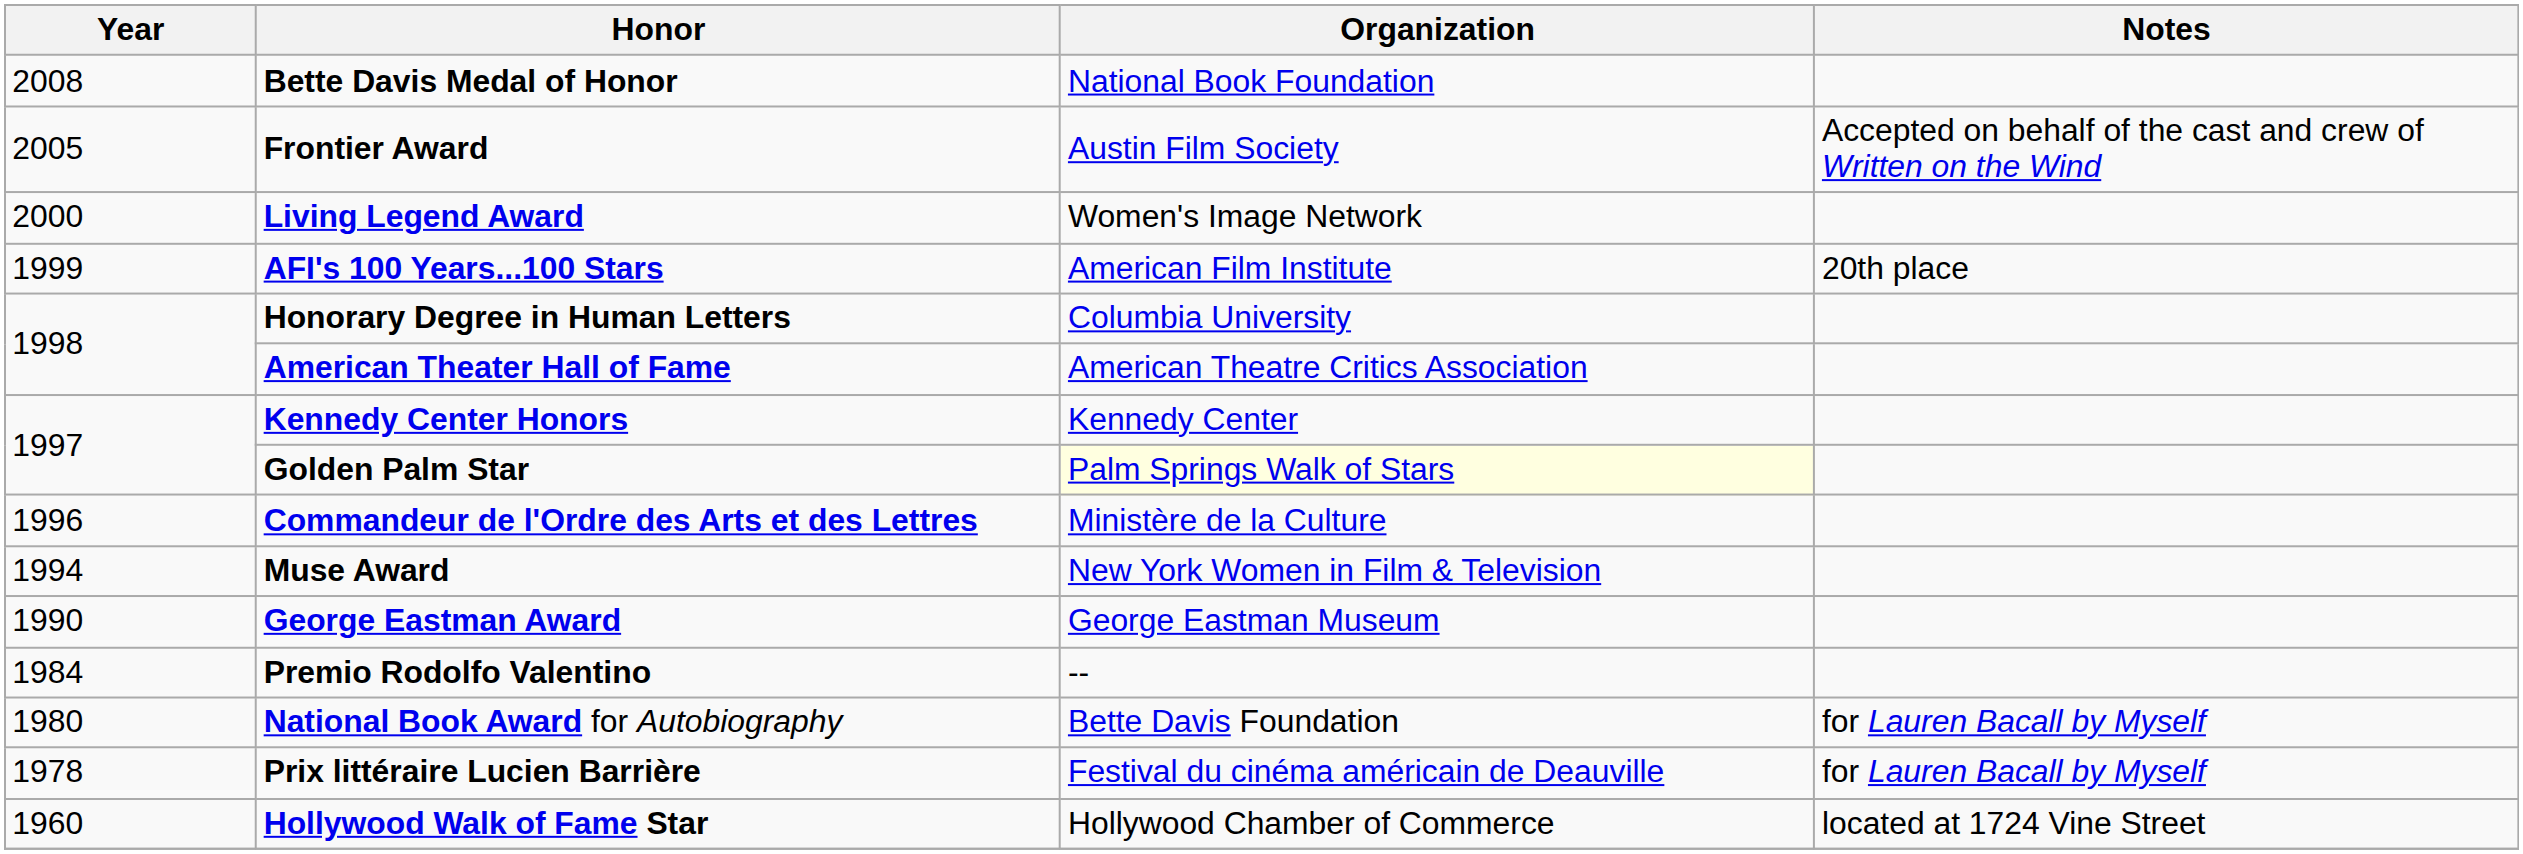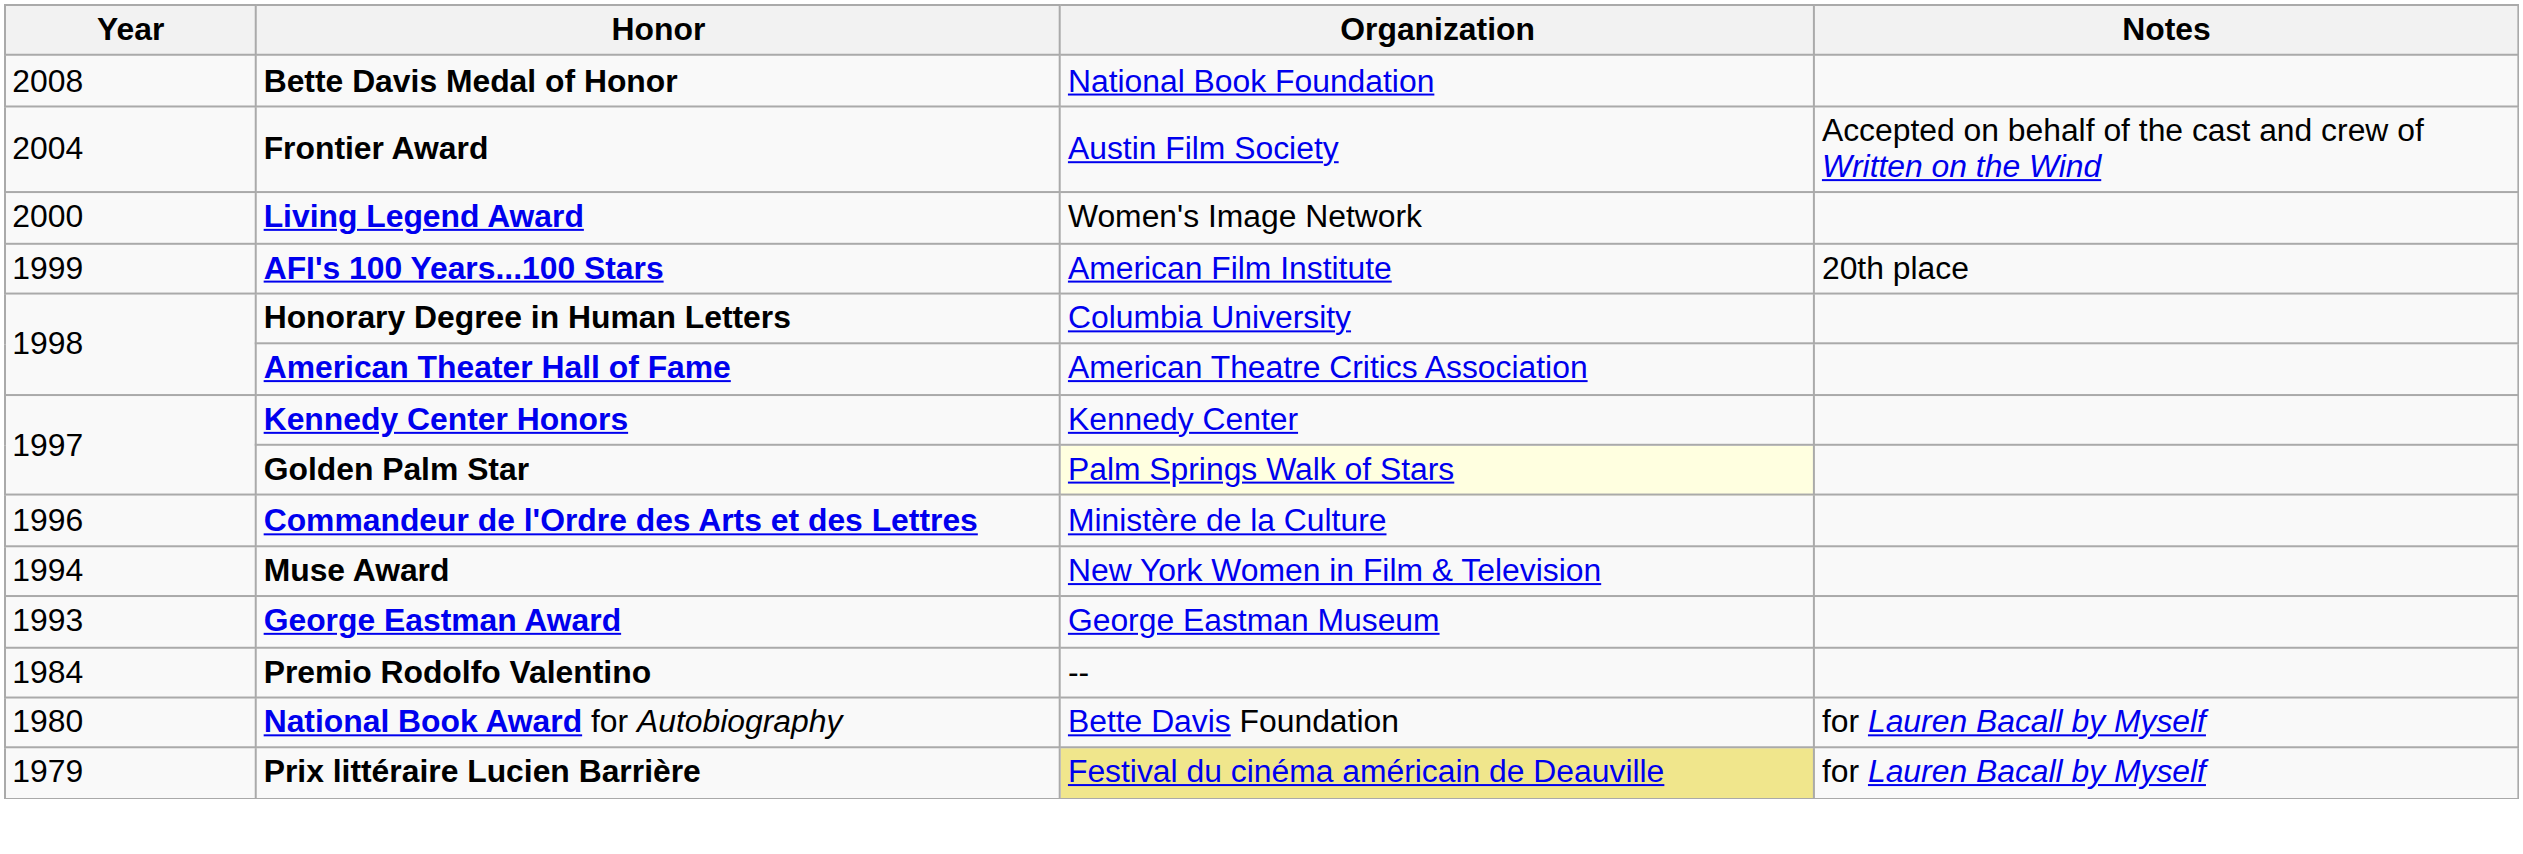Frontier Award | Year: 2005 -> 2004
George Eastman Award | Year: 1990 -> 1993
Prix littéraire Lucien Barrière | Year: 1978 -> 1979
Prix littéraire Lucien Barrière | Organization: no background -> khaki background
- row: 1960 | Hollywood Walk of Fame Star | Hollywood Chamber of Commerce | located at 1724 Vine Street
